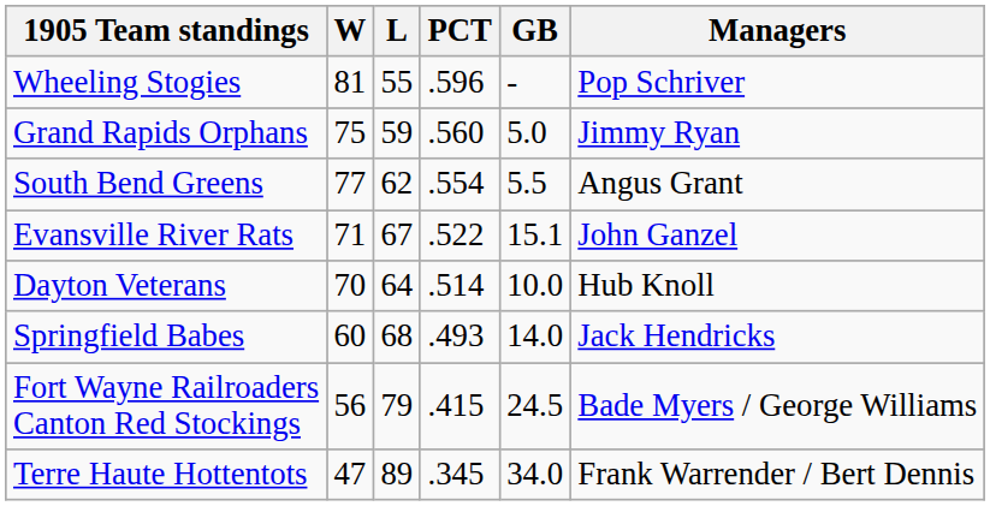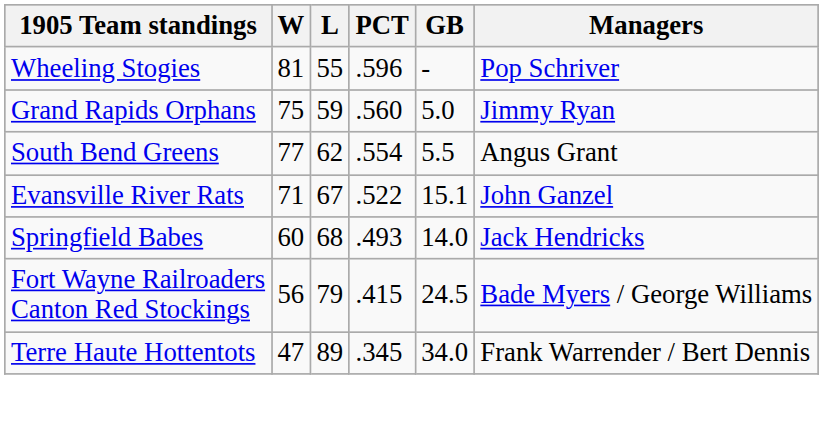- row: Dayton Veterans | 70 | 64 | .514 | 10.0 | Hub Knoll
